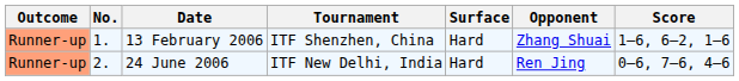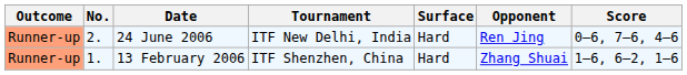rows swapped: 13 February 2006 <-> 24 June 2006
